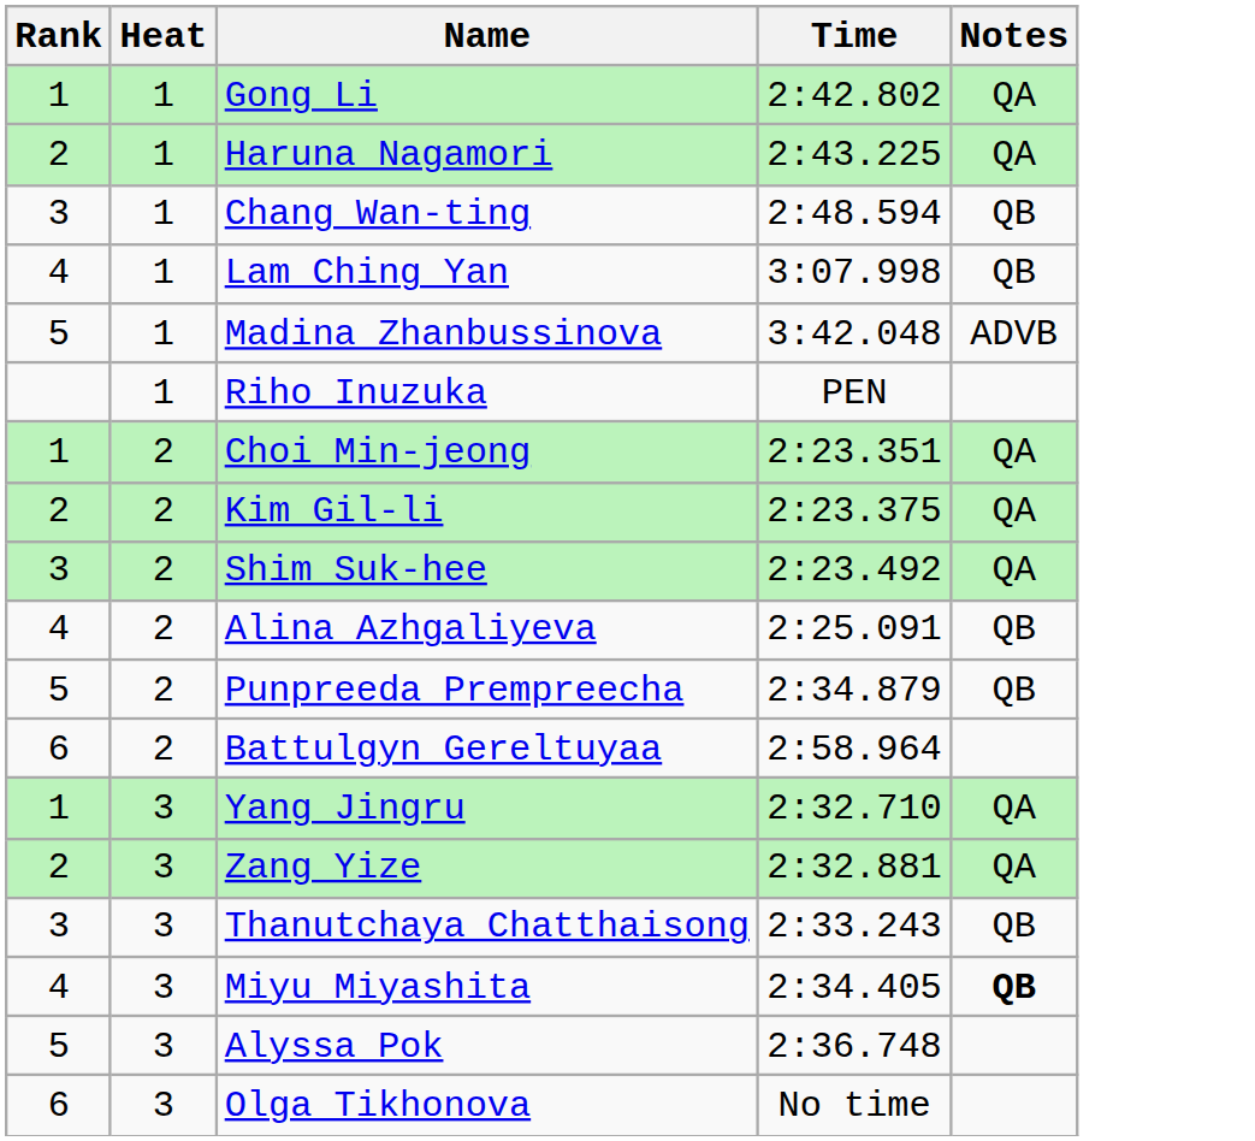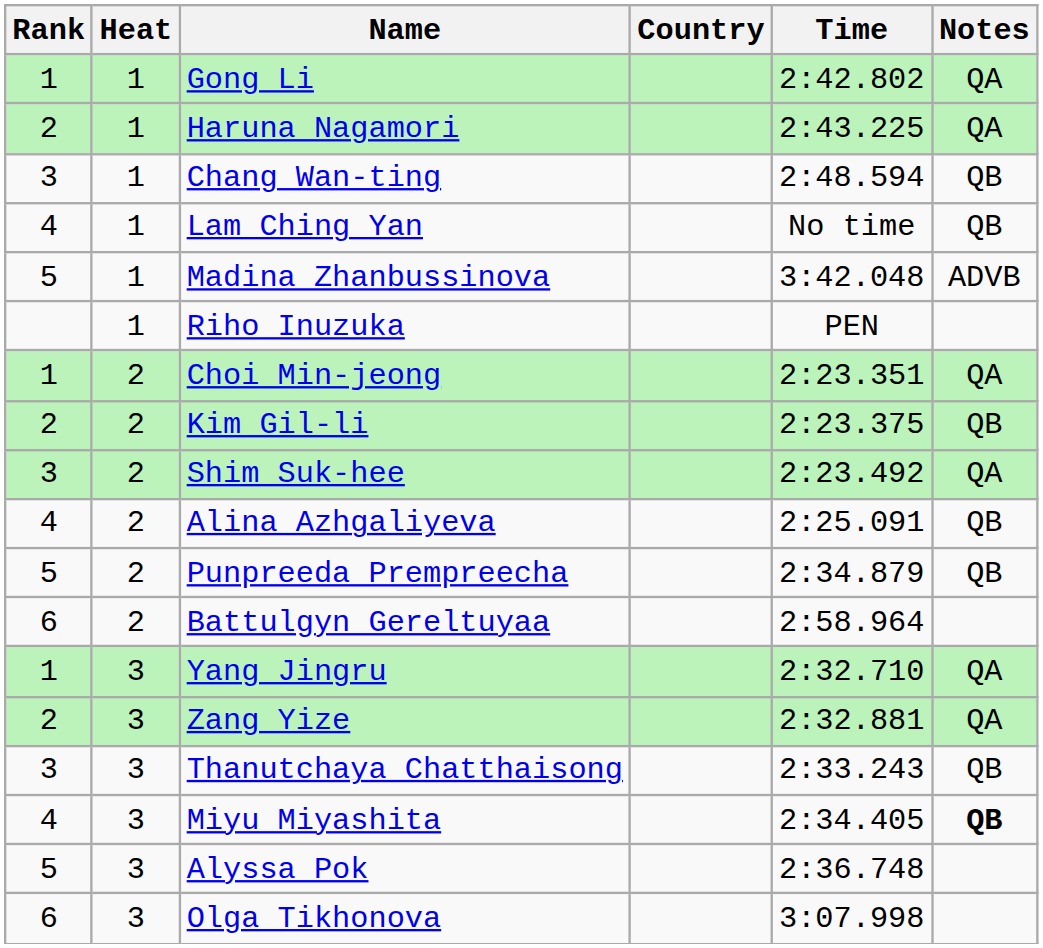+ column: Country
Lam Ching Yan | Time: 3:07.998 -> No time
Kim Gil-li | Notes: QA -> QB
Olga Tikhonova | Time: No time -> 3:07.998
